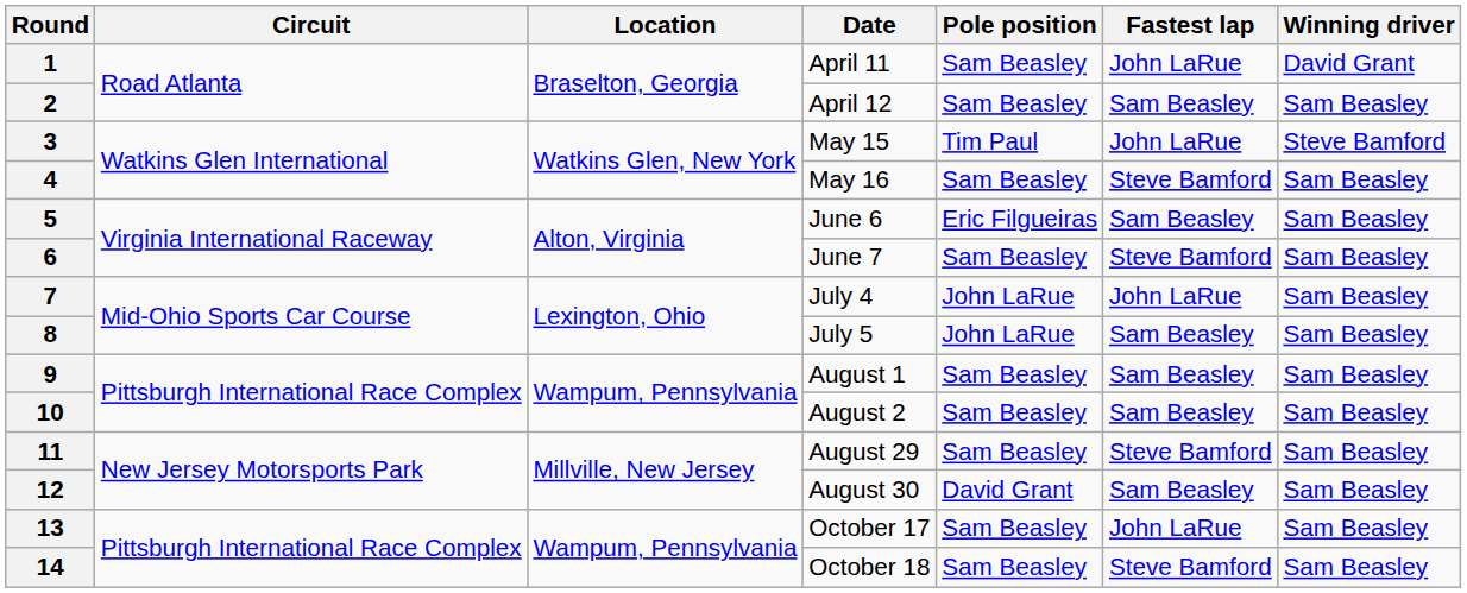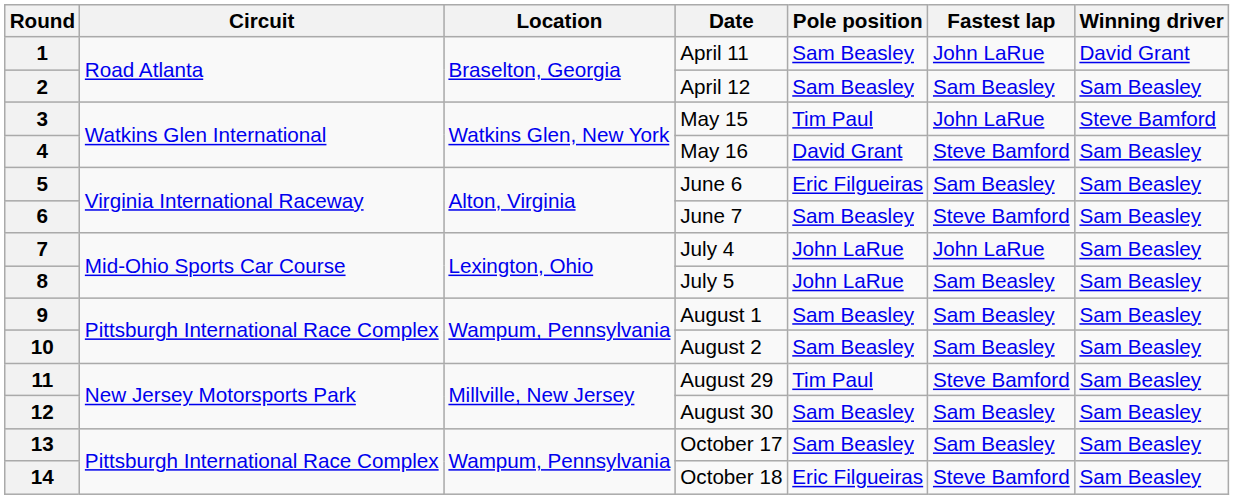4 | Pole position: Sam Beasley -> David Grant
11 | Pole position: Sam Beasley -> Tim Paul
12 | Pole position: David Grant -> Sam Beasley
13 | Fastest lap: John LaRue -> Sam Beasley
14 | Pole position: Sam Beasley -> Eric Filgueiras
